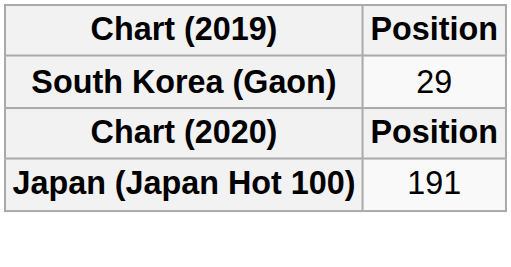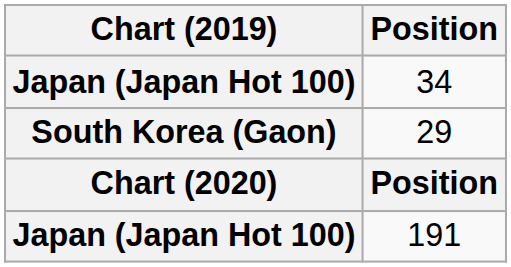+ row: Japan (Japan Hot 100) | 34
